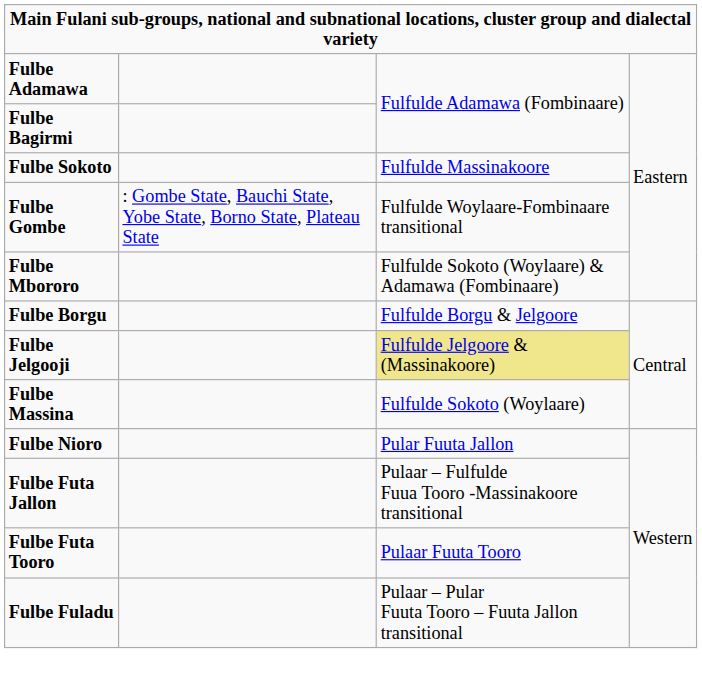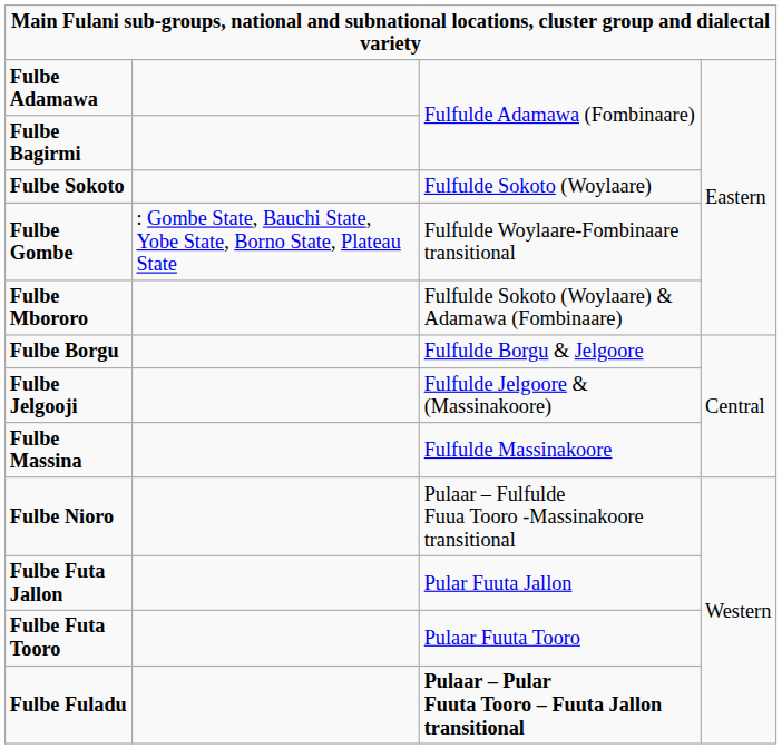Fulbe Sokoto | column 3: Fulfulde Massinakoore -> Fulfulde Sokoto (Woylaare)
Fulbe Jelgooji | column 3: khaki background -> no background
Fulbe Massina | column 3: Fulfulde Sokoto (Woylaare) -> Fulfulde Massinakoore
Fulbe Nioro | column 3: Pular Fuuta Jallon -> Pulaar – Fulfulde Fuua Tooro -Massinakoore transitional
Fulbe Futa Jallon | column 3: Pulaar – Fulfulde Fuua Tooro -Massinakoore transitional -> Pular Fuuta Jallon
Fulbe Fuladu | column 3: normal -> bold
